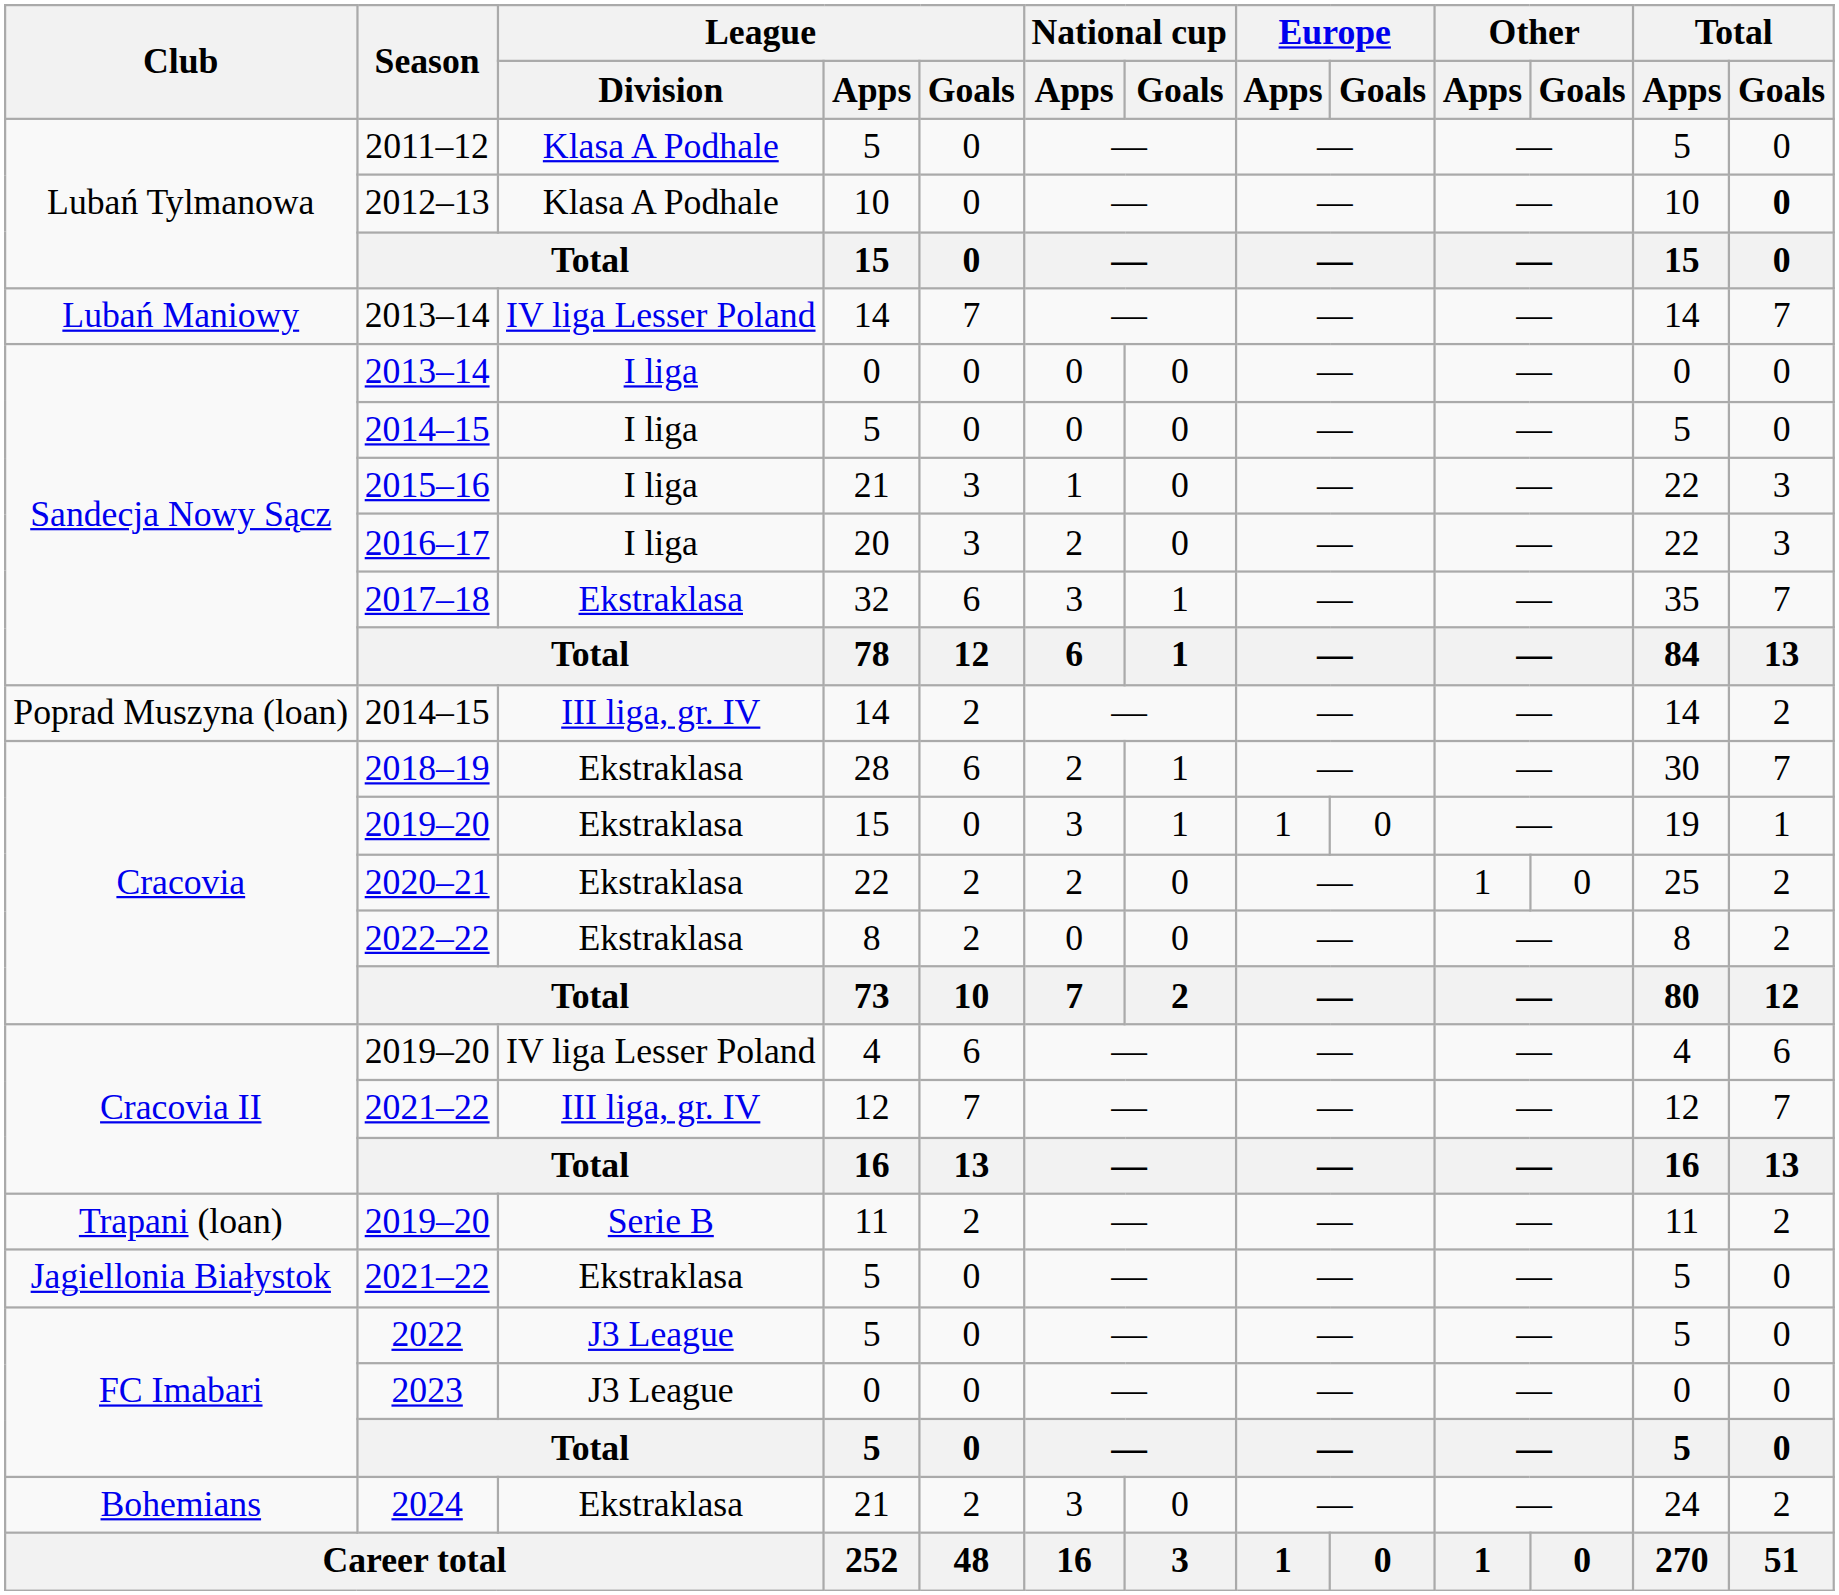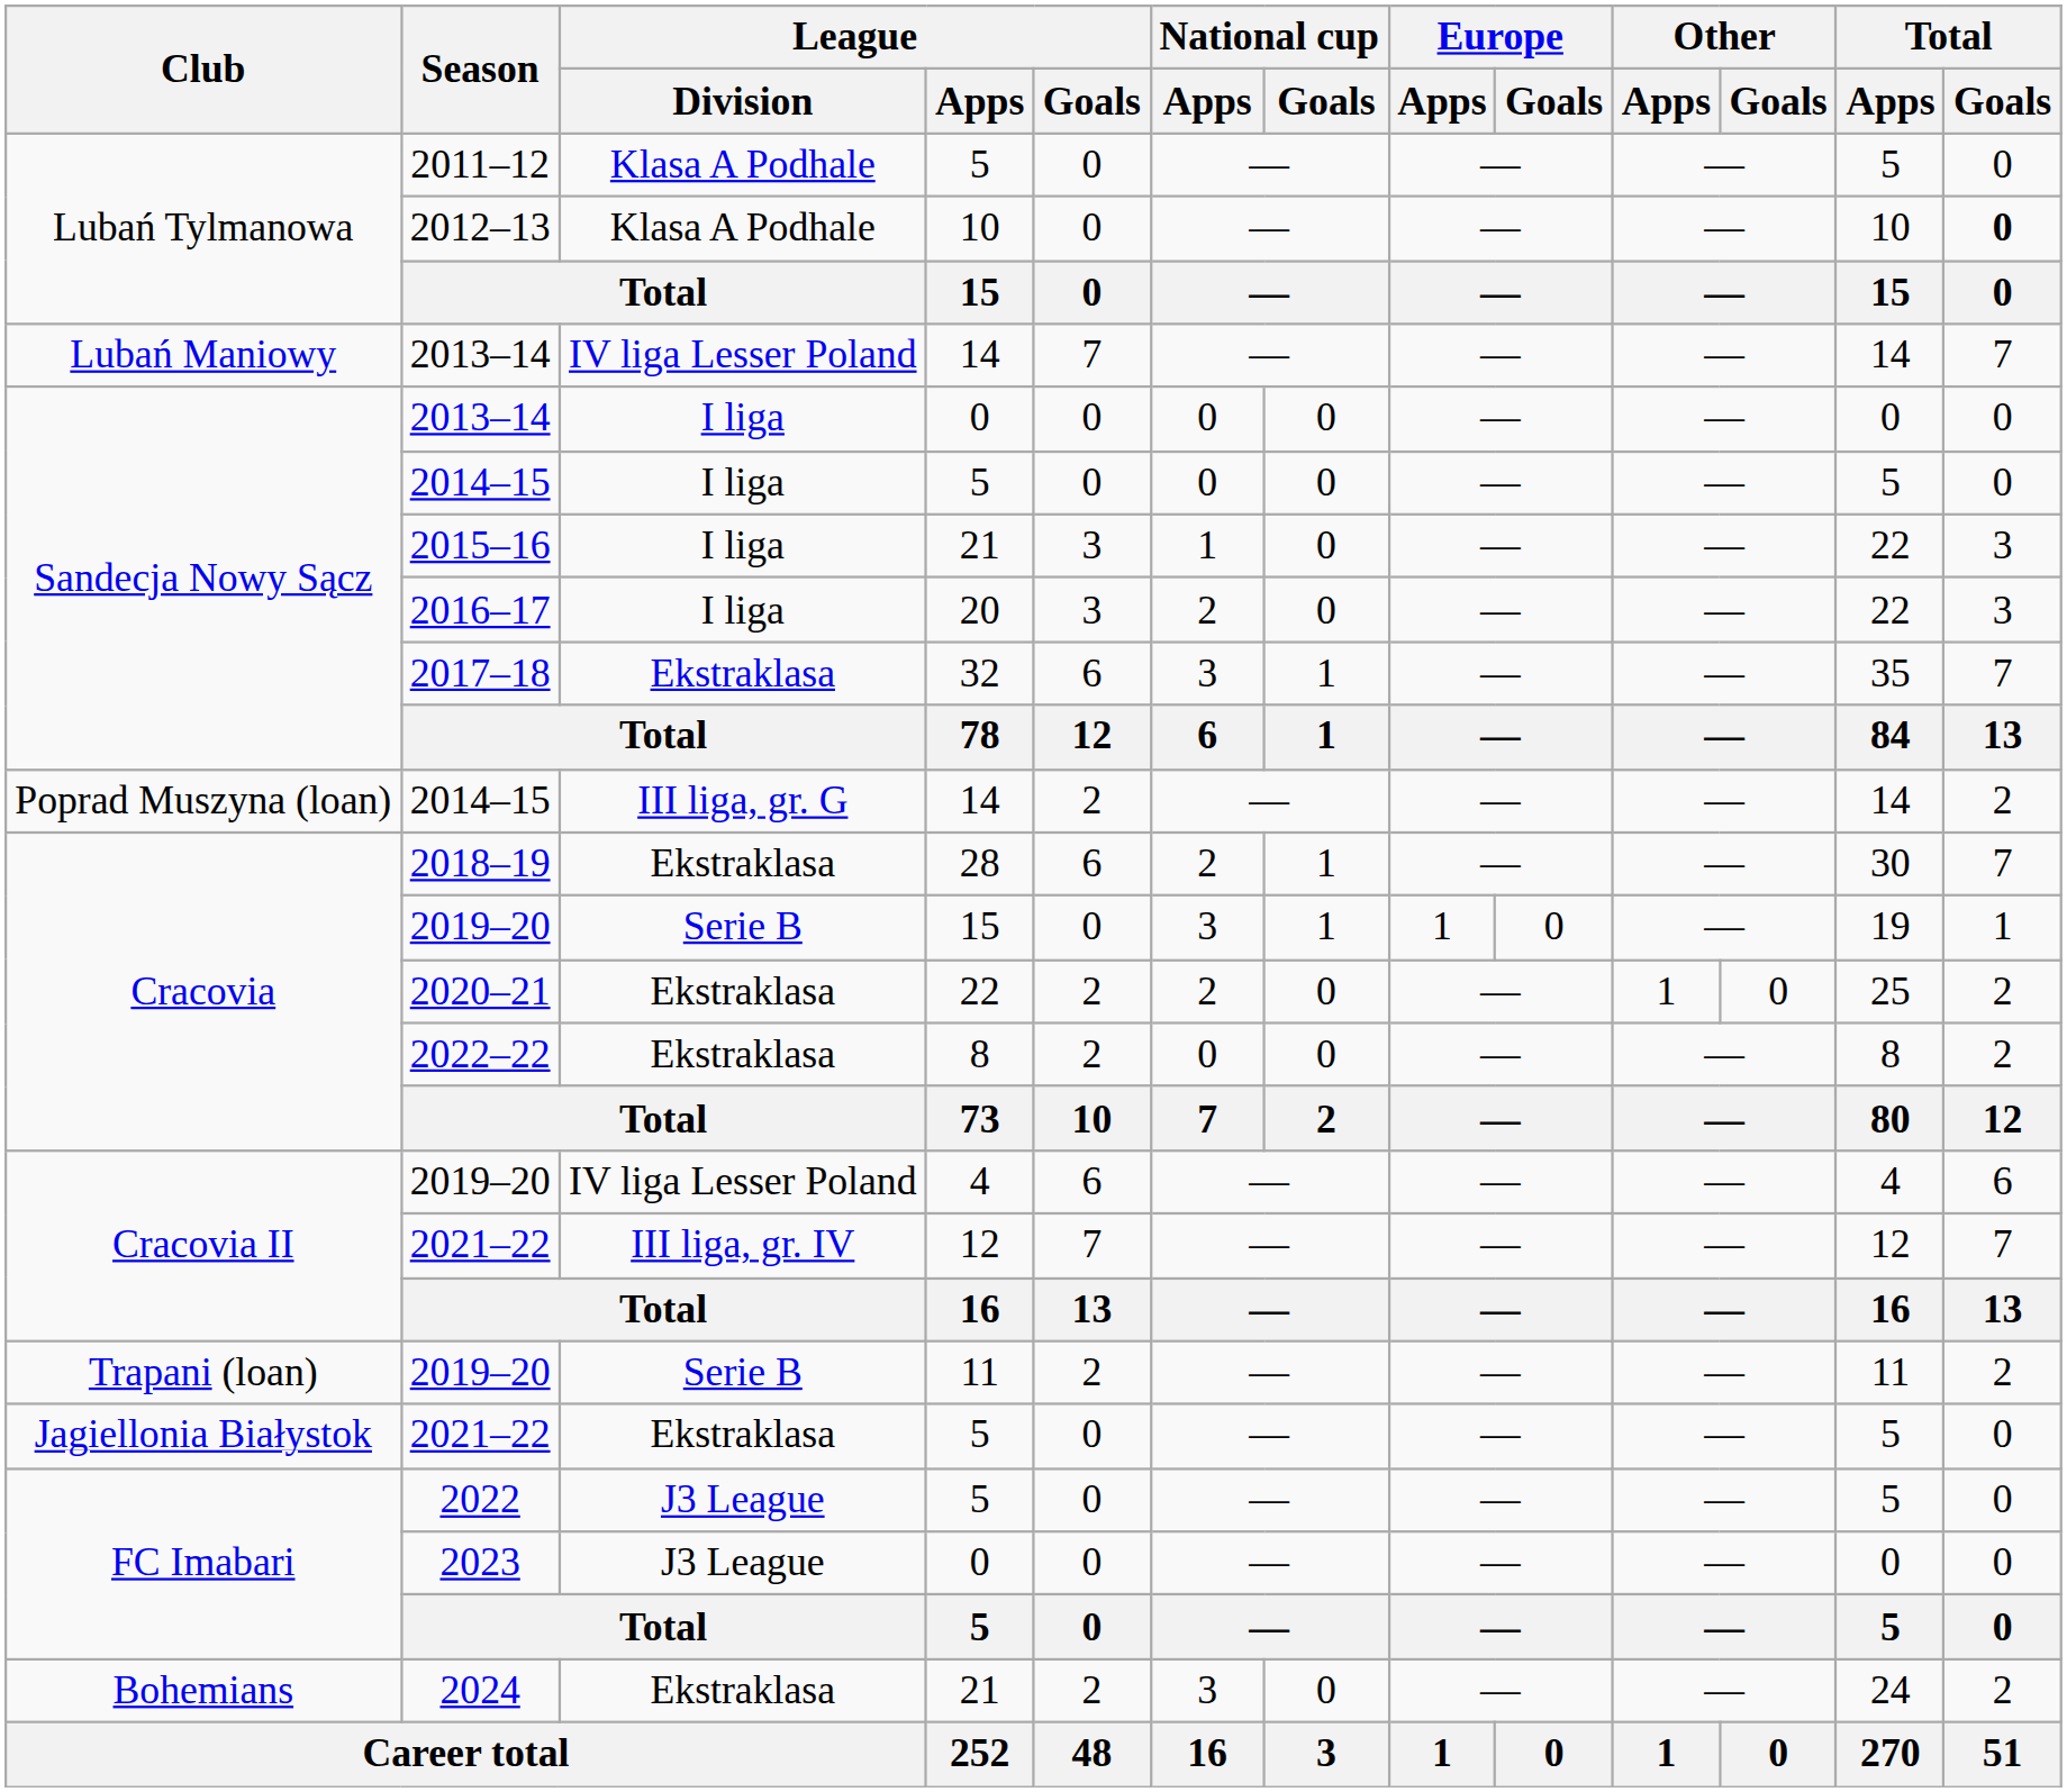2014–15 / 14 | League / Division: III liga, gr. IV -> III liga, gr. G
2019–20 / 15 | League / Division: Ekstraklasa -> Serie B
